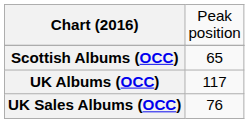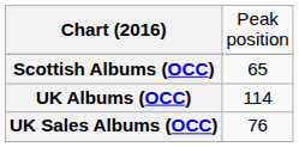UK Albums (OCC) | column 2: 117 -> 114
